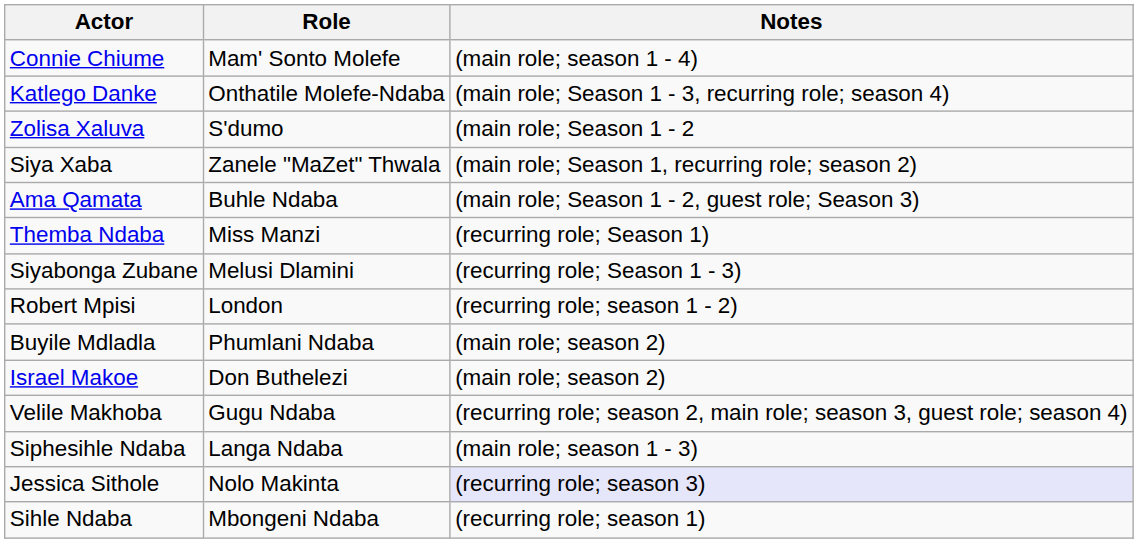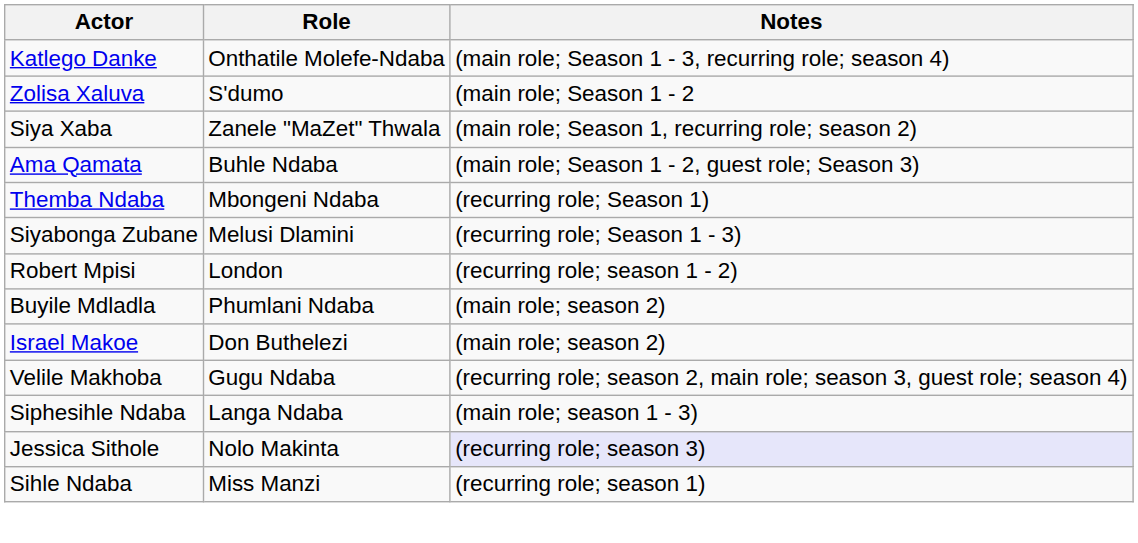- row: Connie Chiume | Mam' Sonto Molefe | (main role; season 1 - 4)
Themba Ndaba | Role: Miss Manzi -> Mbongeni Ndaba
Sihle Ndaba | Role: Mbongeni Ndaba -> Miss Manzi
